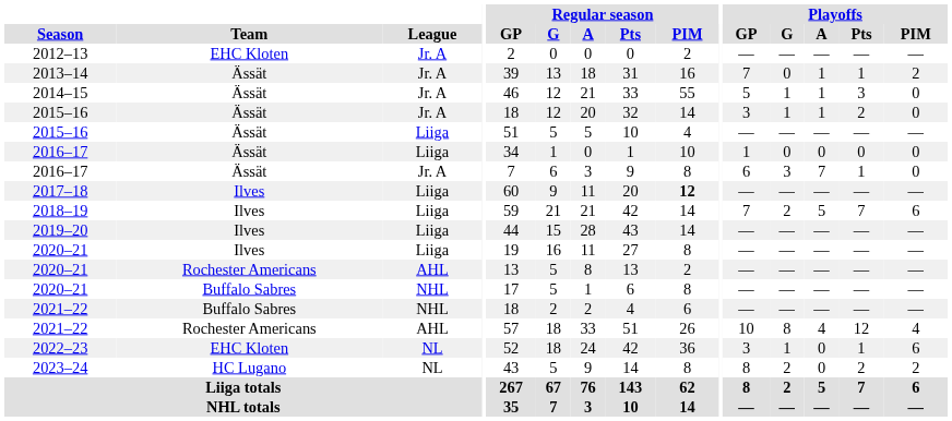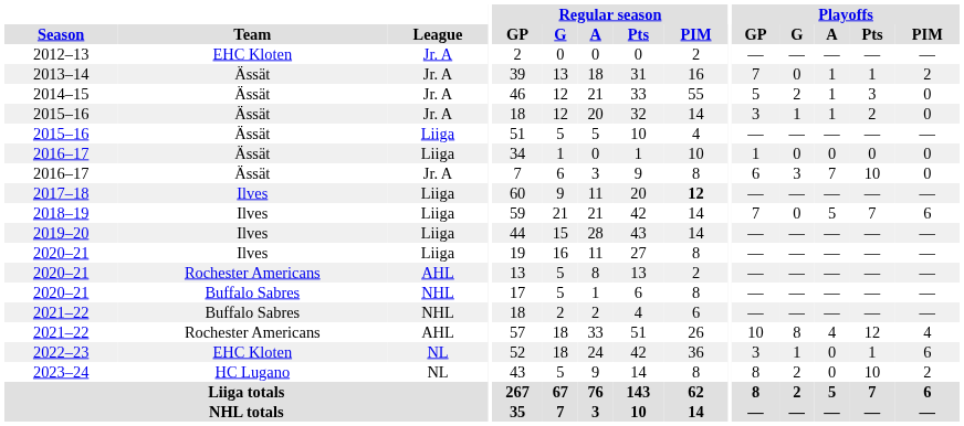2014–15 | Playoffs / G: 1 -> 2
2016–17 / Jr. A | Playoffs / Pts: 1 -> 10
2018–19 | Playoffs / G: 2 -> 0
2023–24 | Playoffs / Pts: 2 -> 10
